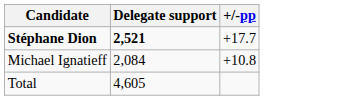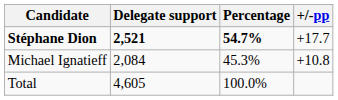+ column: Percentage | 54.7% | 45.3% | 100.0%
